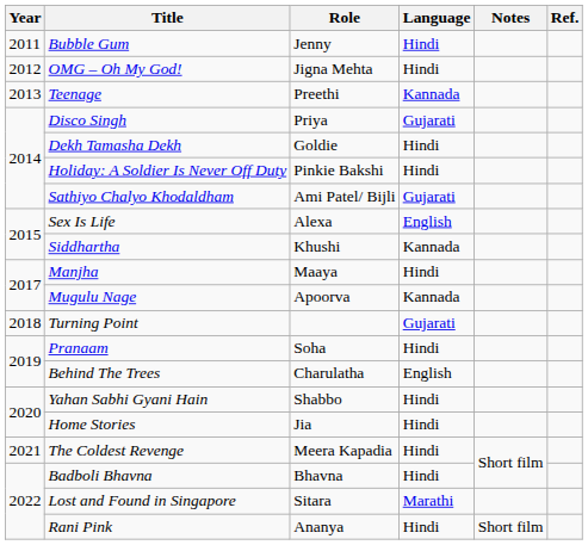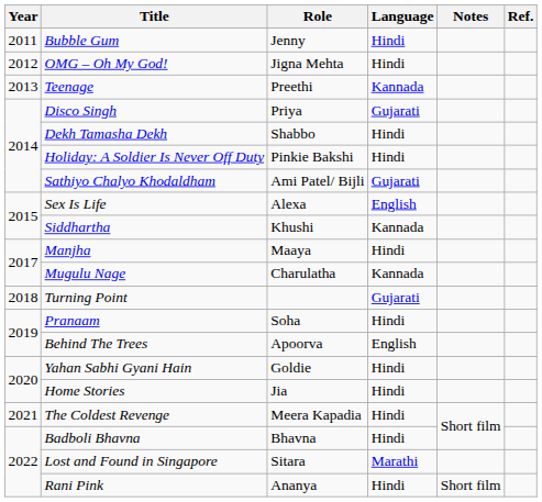Dekh Tamasha Dekh | Role: Goldie -> Shabbo
Mugulu Nage | Role: Apoorva -> Charulatha
Behind The Trees | Role: Charulatha -> Apoorva
Yahan Sabhi Gyani Hain | Role: Shabbo -> Goldie
